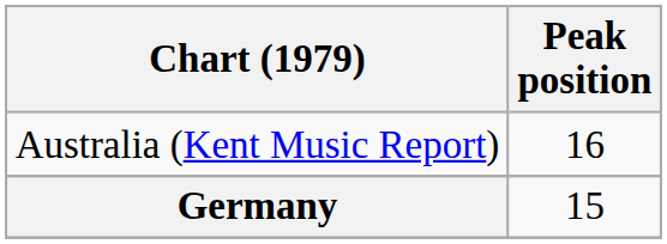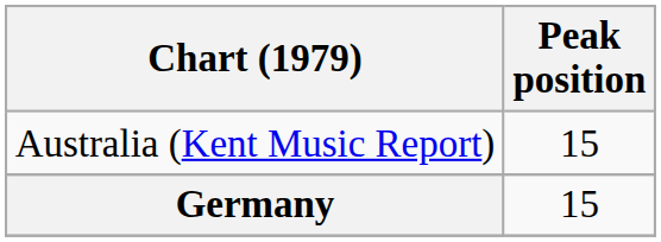Australia (Kent Music Report) | Peak position: 16 -> 15
